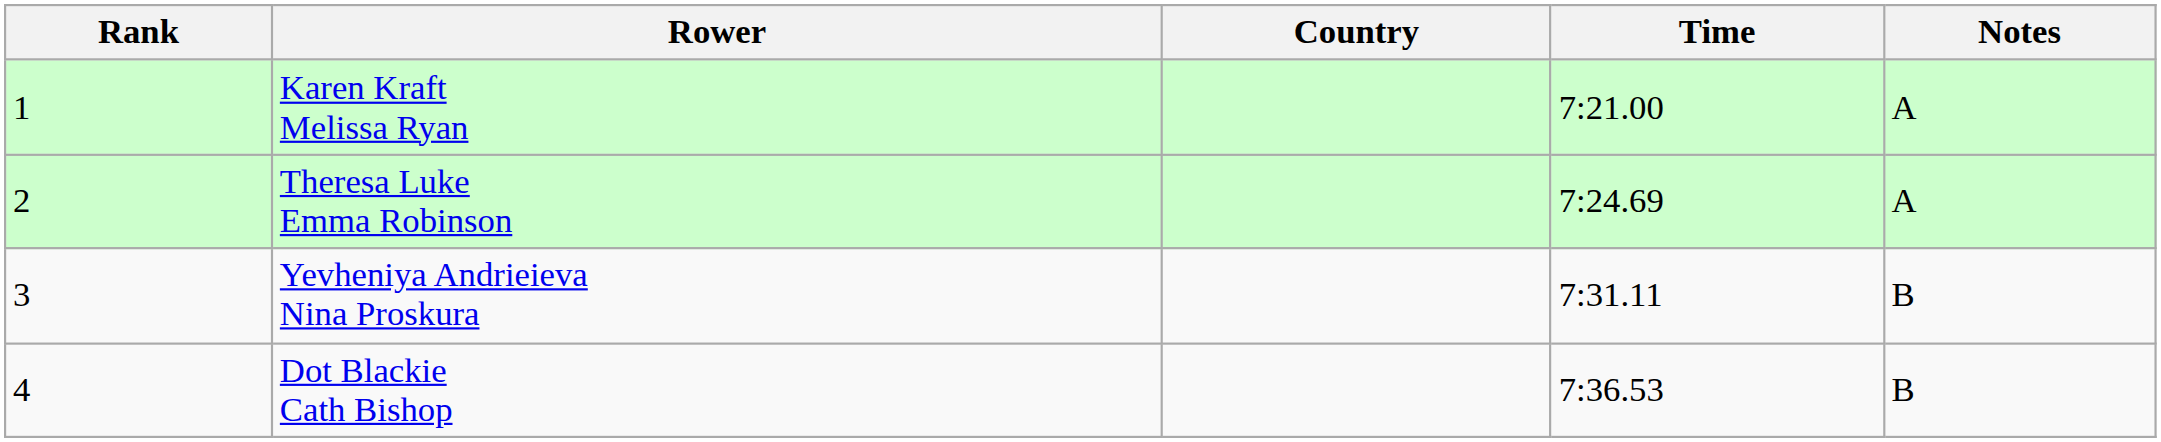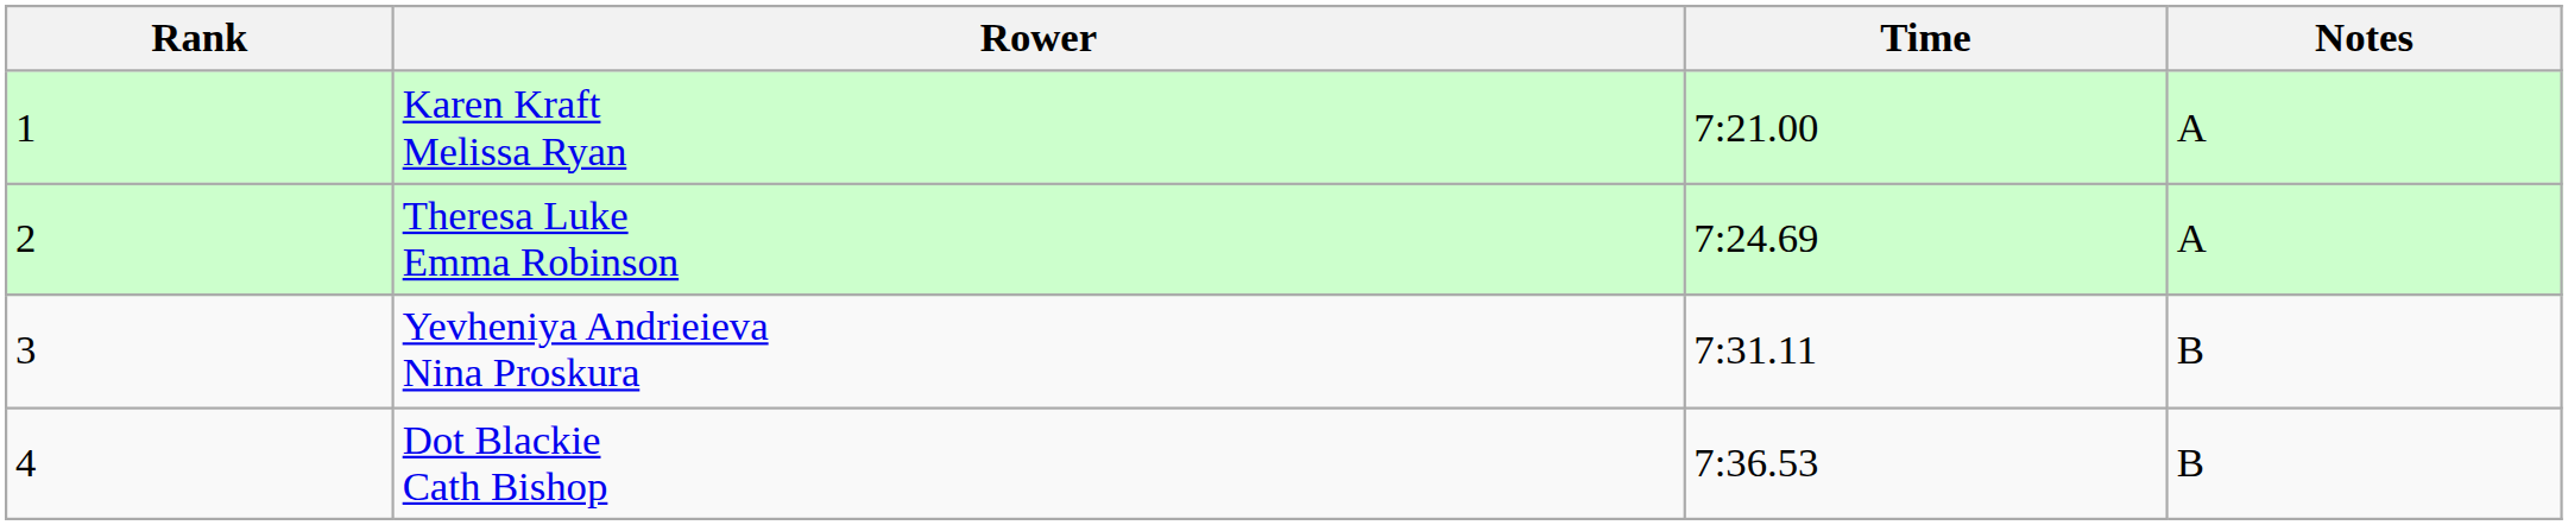- column: Country
